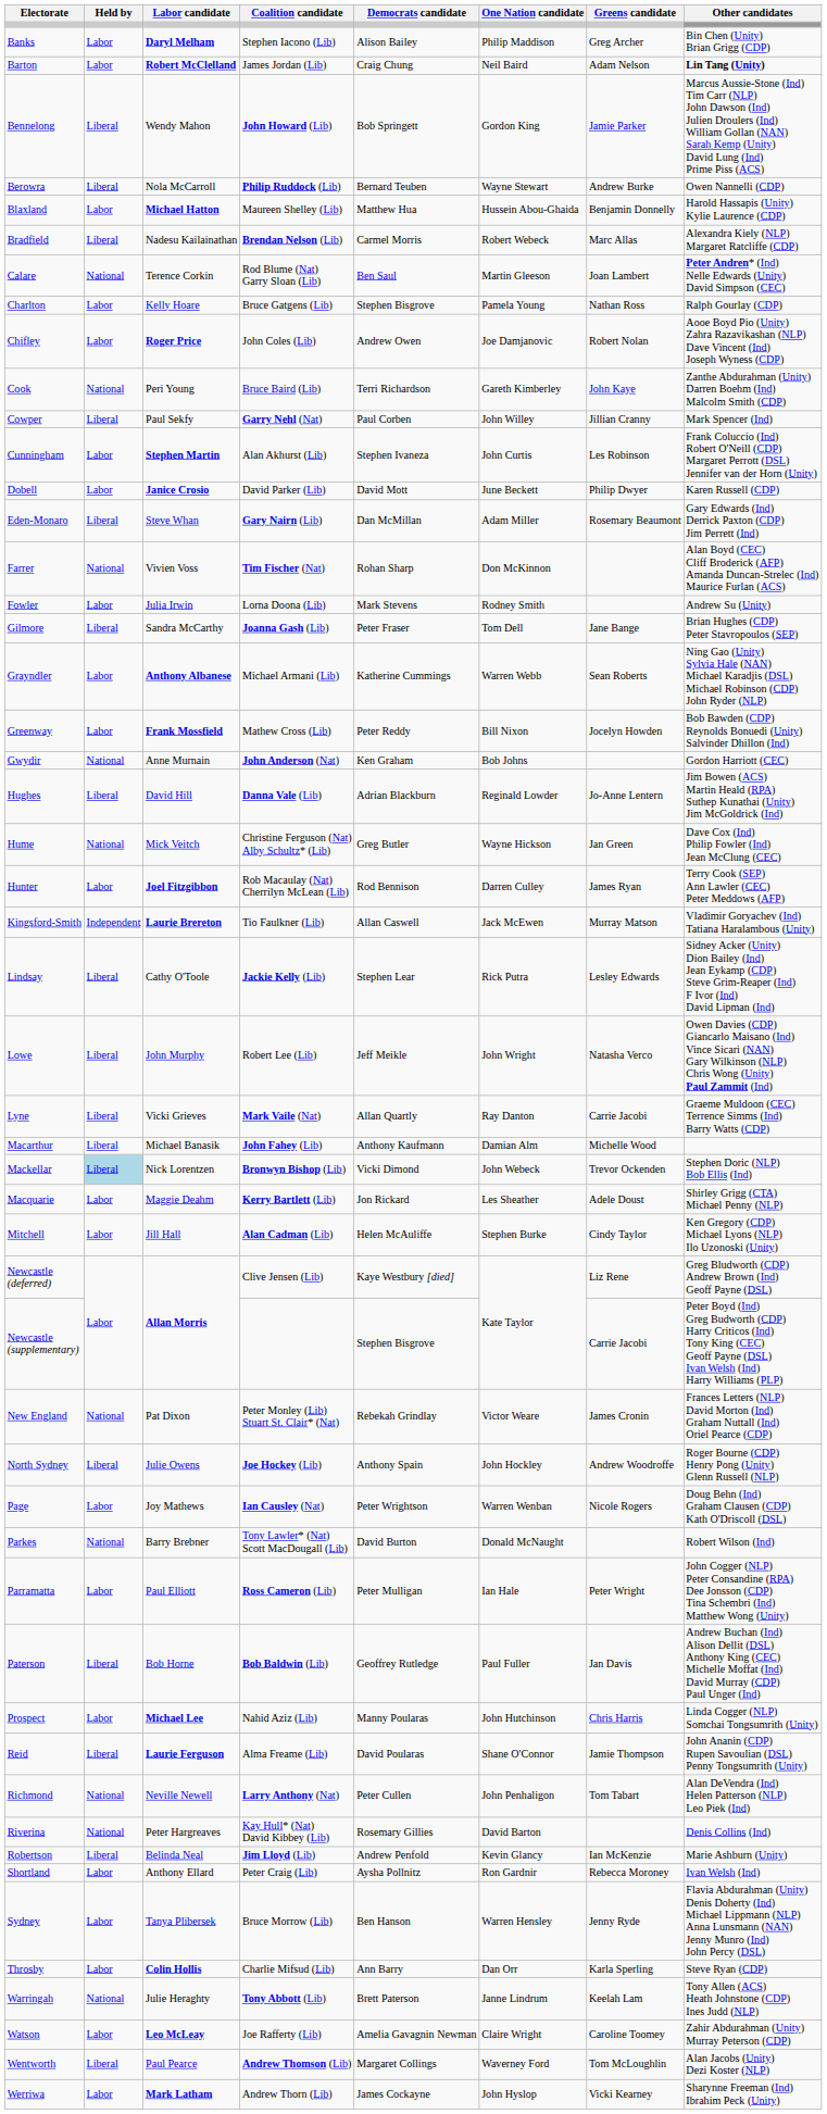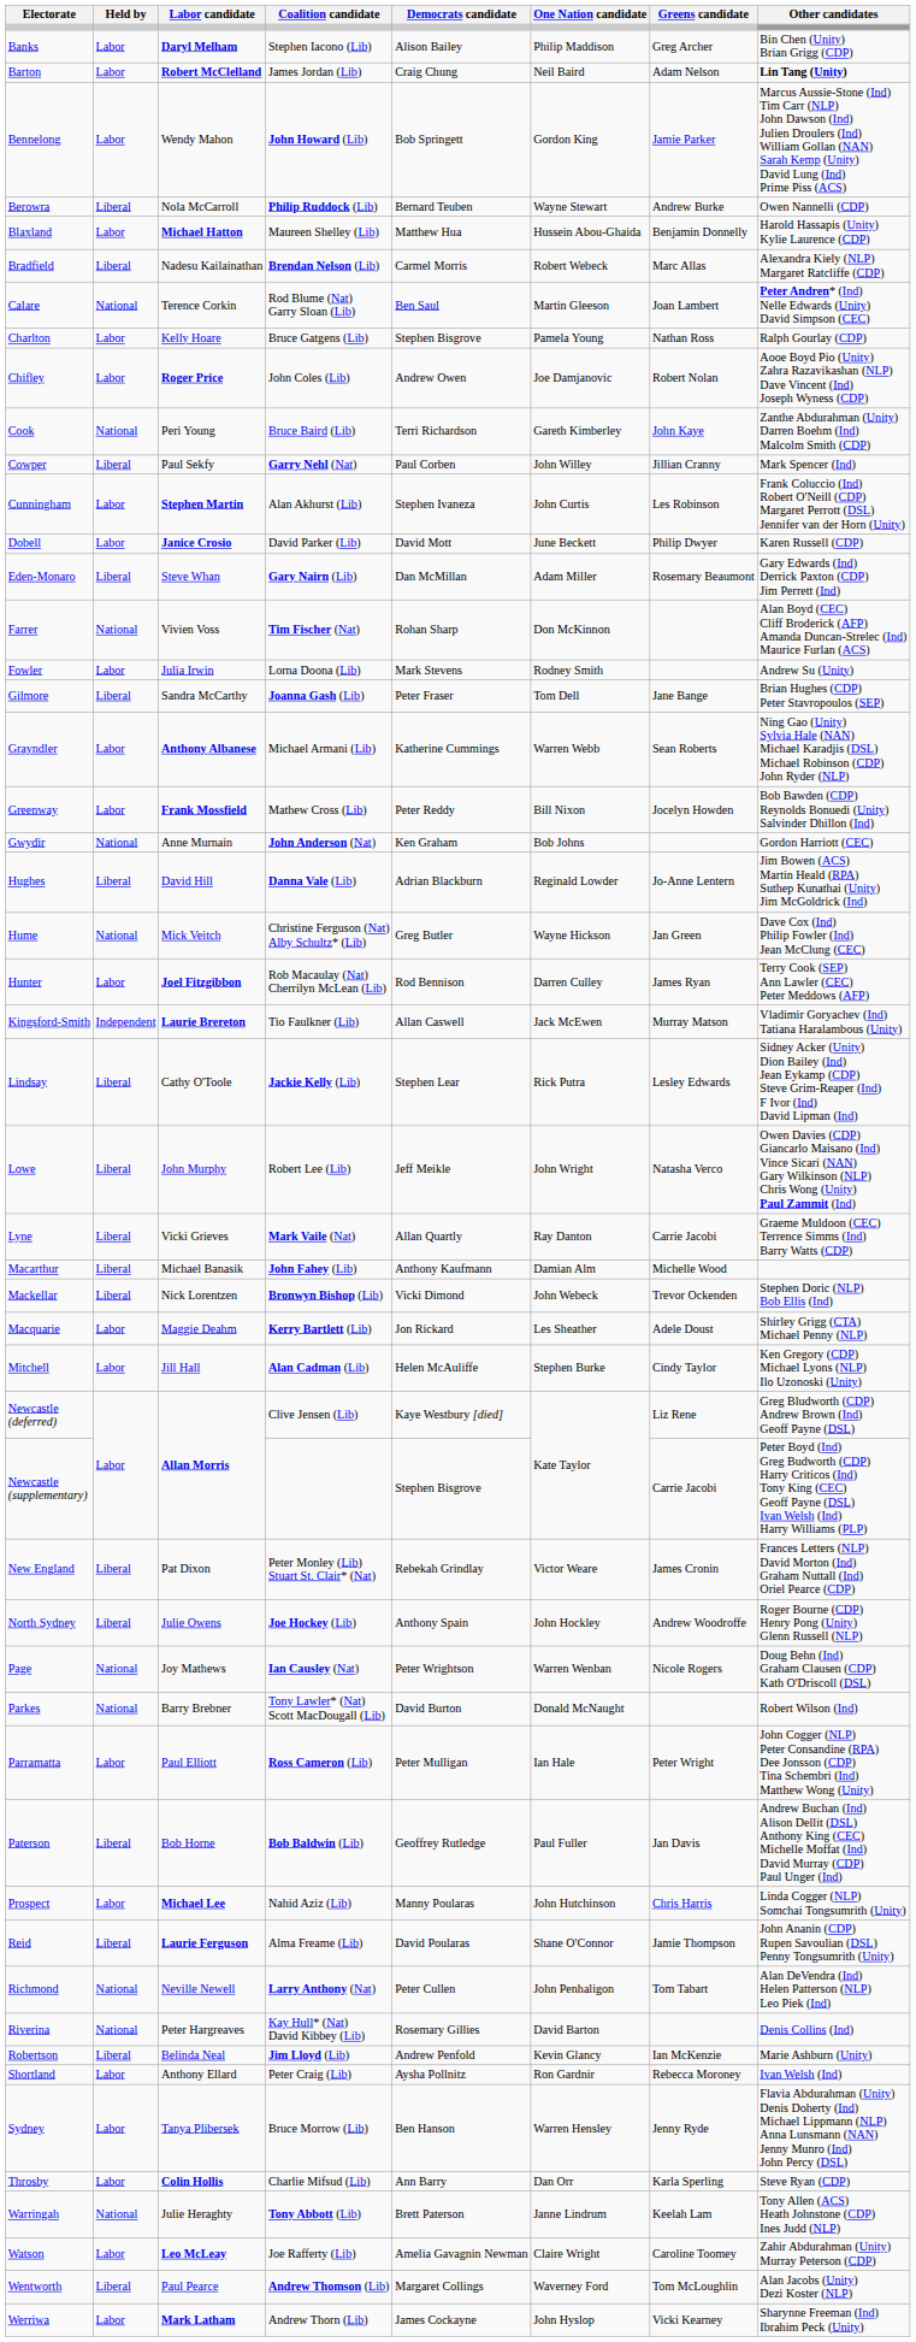Bennelong | Held by: Liberal -> Labor
Mackellar | Held by: lightblue background -> no background
New England | Held by: National -> Liberal
Page | Held by: Labor -> National
